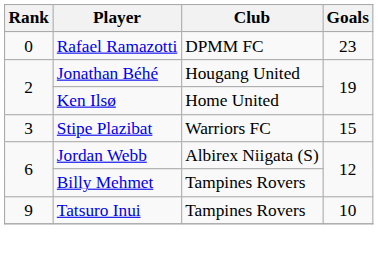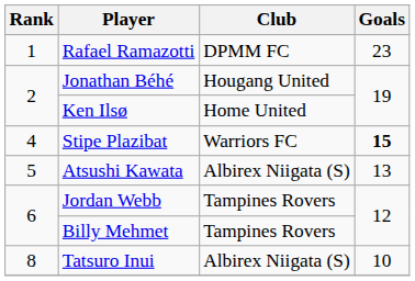Rafael Ramazotti | Rank: 0 -> 1
Stipe Plazibat | Rank: 3 -> 4
Stipe Plazibat | Goals: normal -> bold
+ row: 5 | Atsushi Kawata | Albirex Niigata (S) | 13
Jordan Webb | Club: Albirex Niigata (S) -> Tampines Rovers
Tatsuro Inui | Rank: 9 -> 8
Tatsuro Inui | Club: Tampines Rovers -> Albirex Niigata (S)
